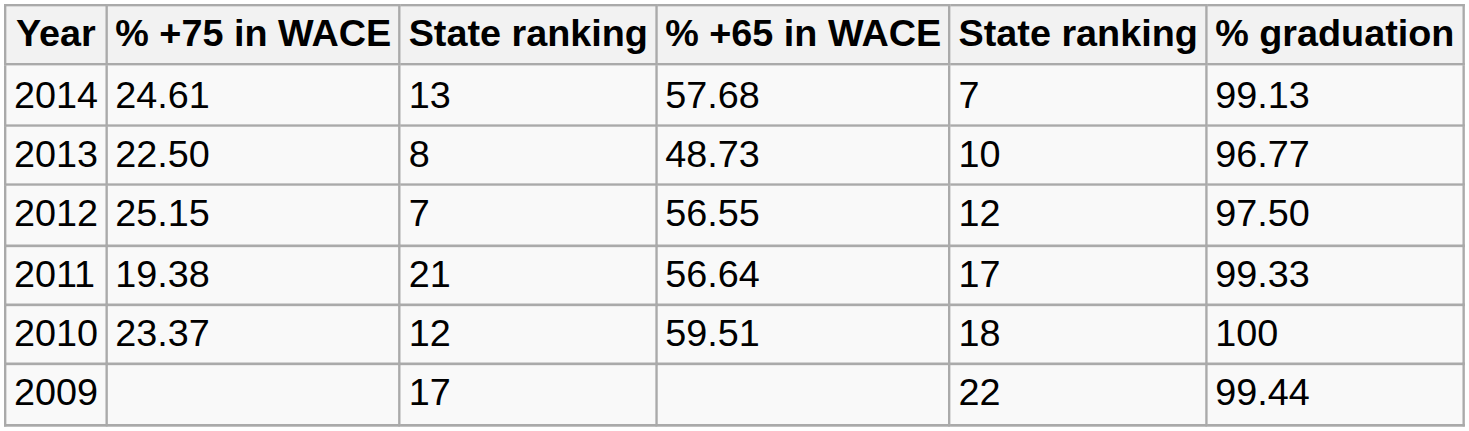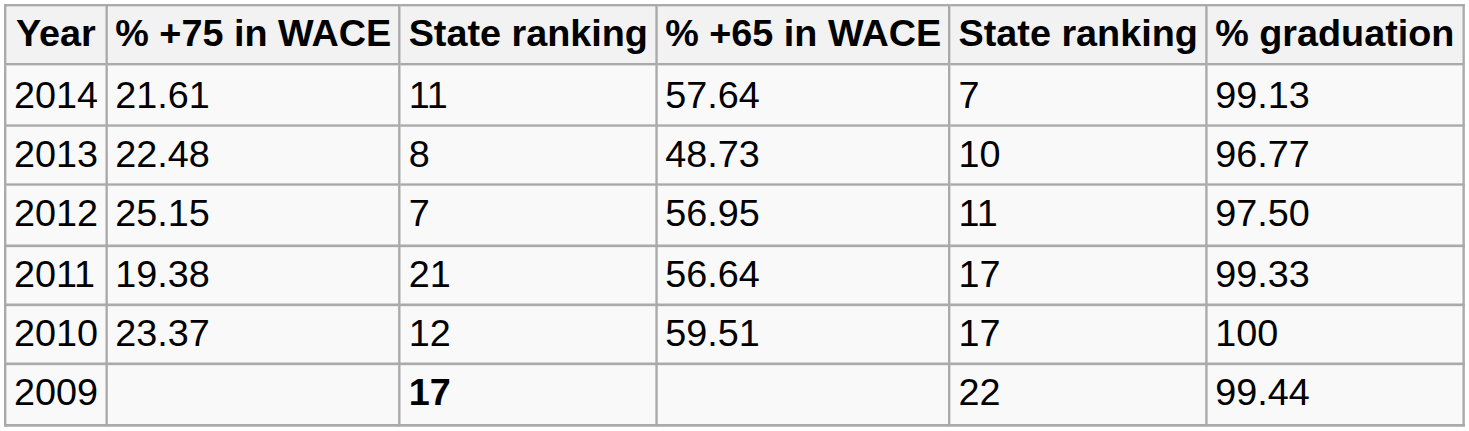2014 | % +75 in WACE: 24.61 -> 21.61
2014 | column 3: 13 -> 11
2014 | % +65 in WACE: 57.68 -> 57.64
2013 | % +75 in WACE: 22.50 -> 22.48
2012 | % +65 in WACE: 56.55 -> 56.95
2012 | column 5: 12 -> 11
2010 | column 5: 18 -> 17
2009 | column 3: normal -> bold
